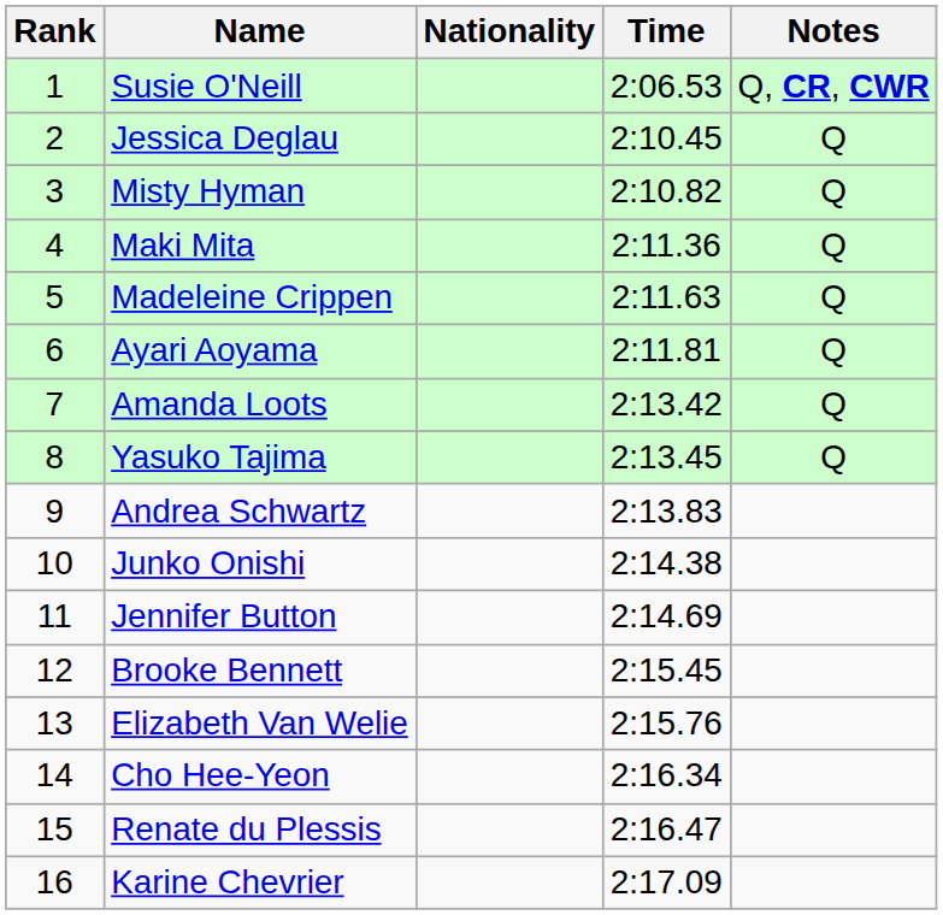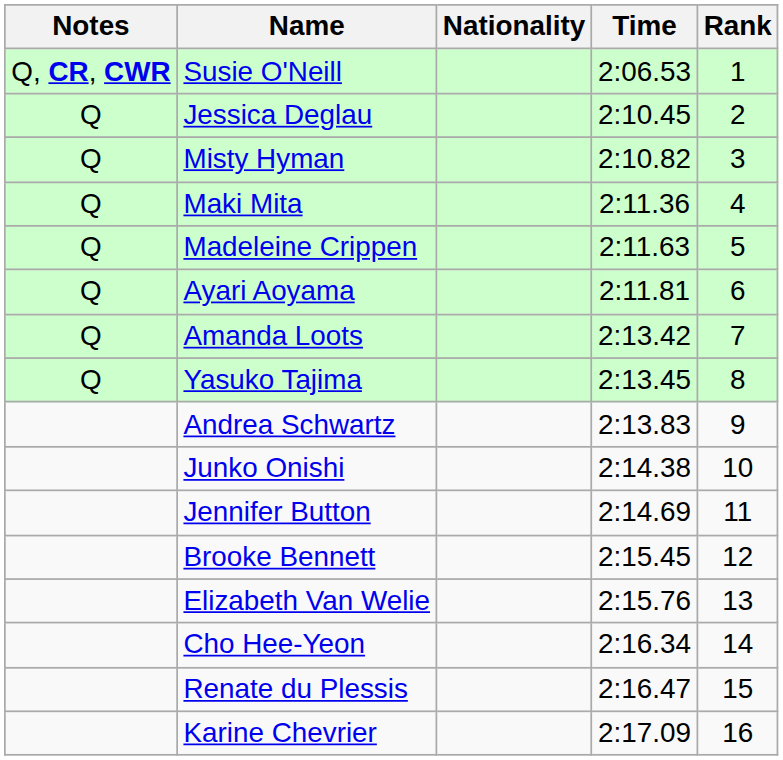columns swapped: Rank <-> Notes
